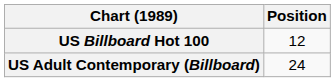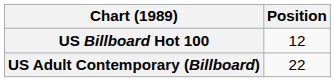US Adult Contemporary (Billboard) | Position: 24 -> 22
